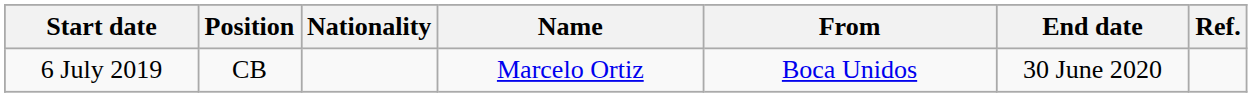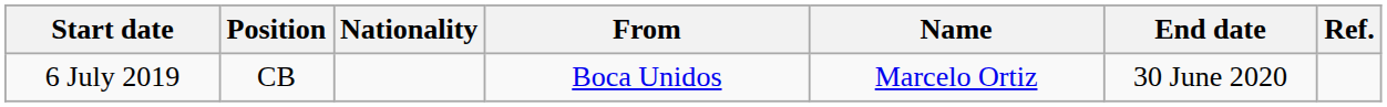columns swapped: Name <-> From
